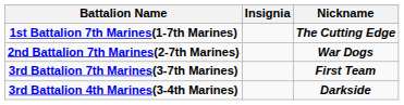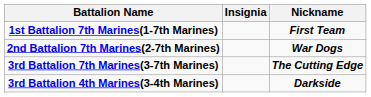1st Battalion 7th Marines(1-7th Marines) | Nickname: The Cutting Edge -> First Team
3rd Battalion 7th Marines(3-7th Marines) | Nickname: First Team -> The Cutting Edge
